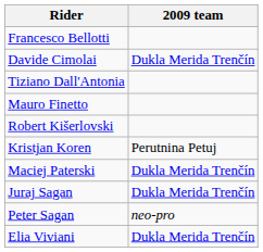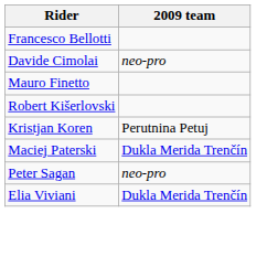Davide Cimolai | 2009 team: Dukla Merida Trenčín -> neo-pro
- row: Tiziano Dall'Antonia
- row: Juraj Sagan | Dukla Merida Trenčín
